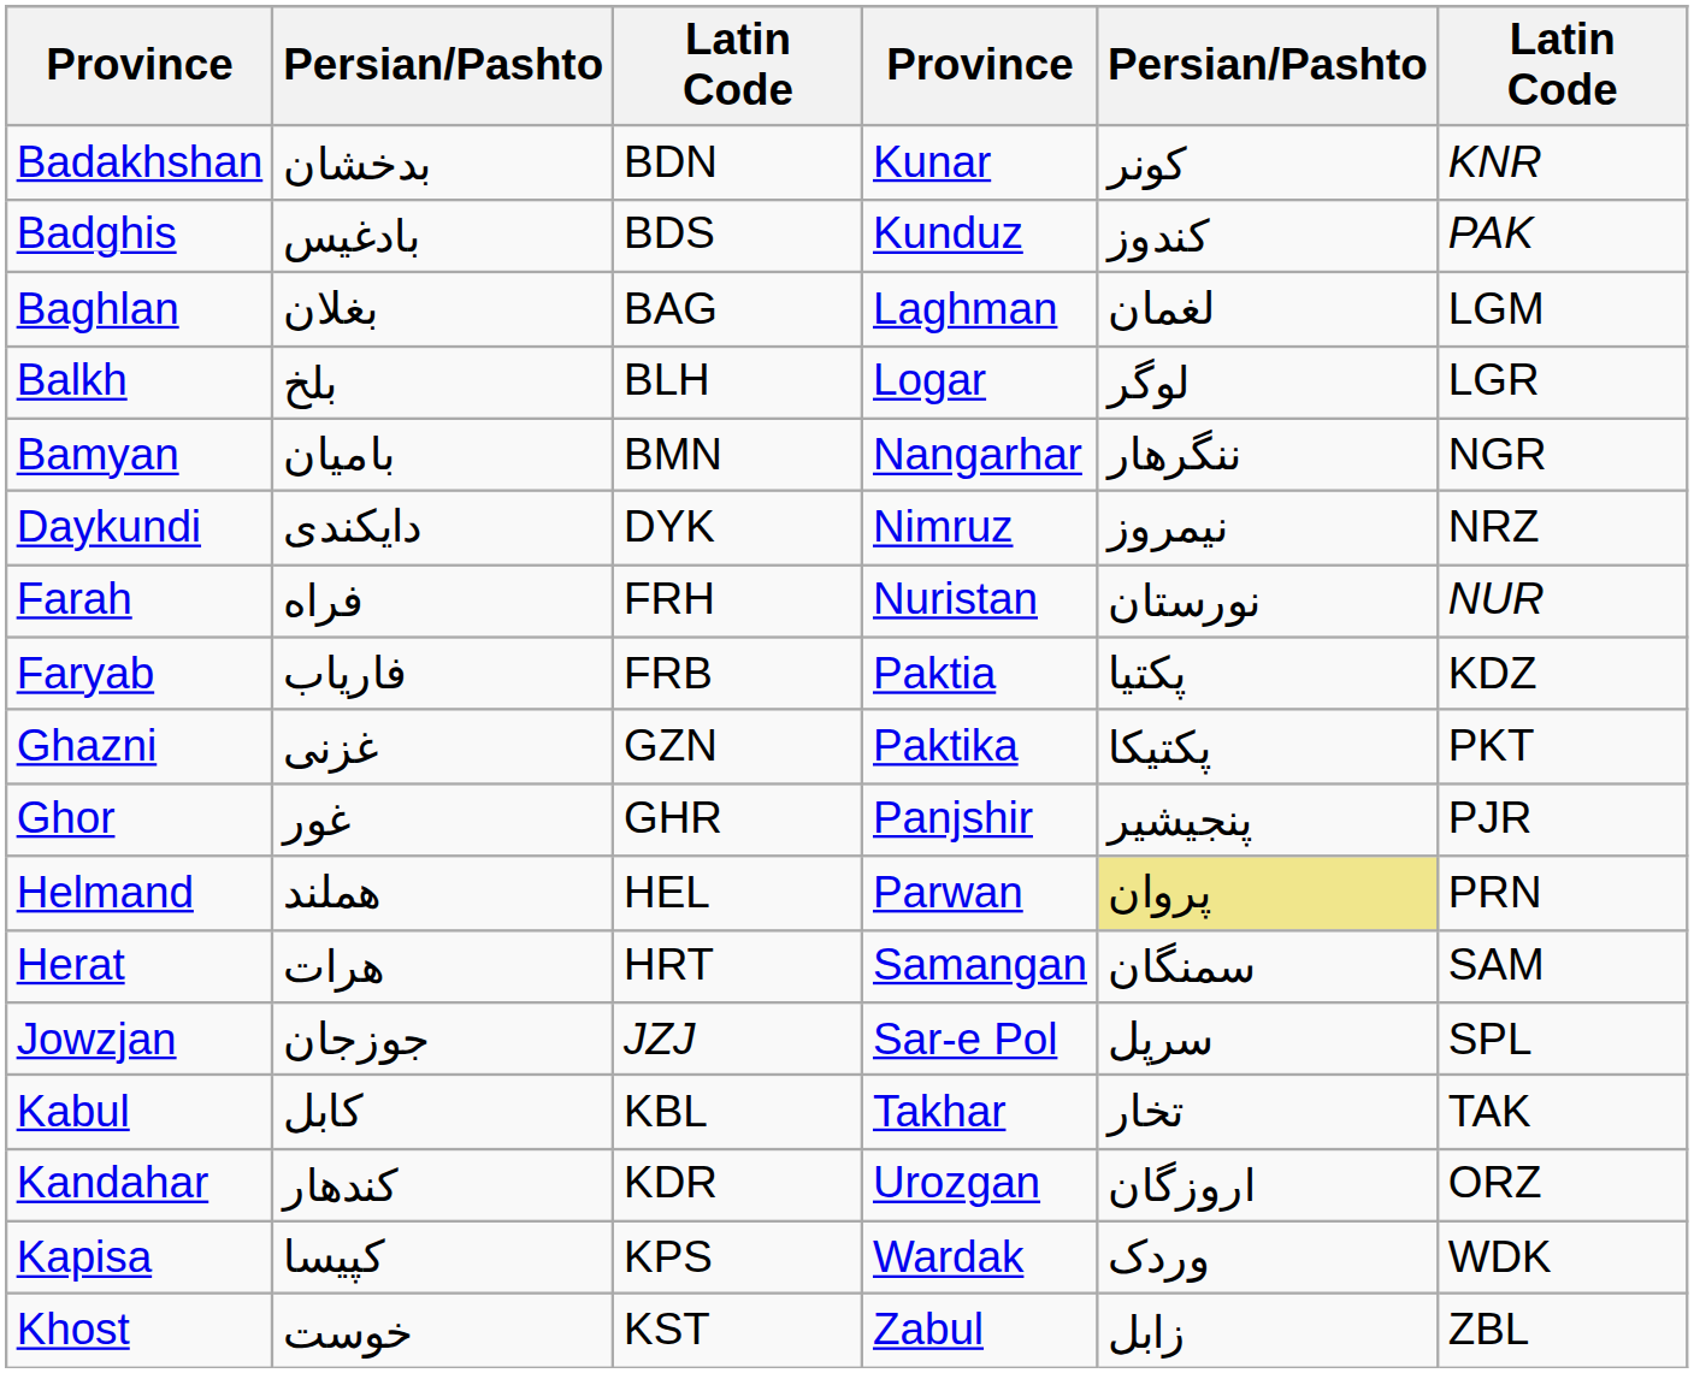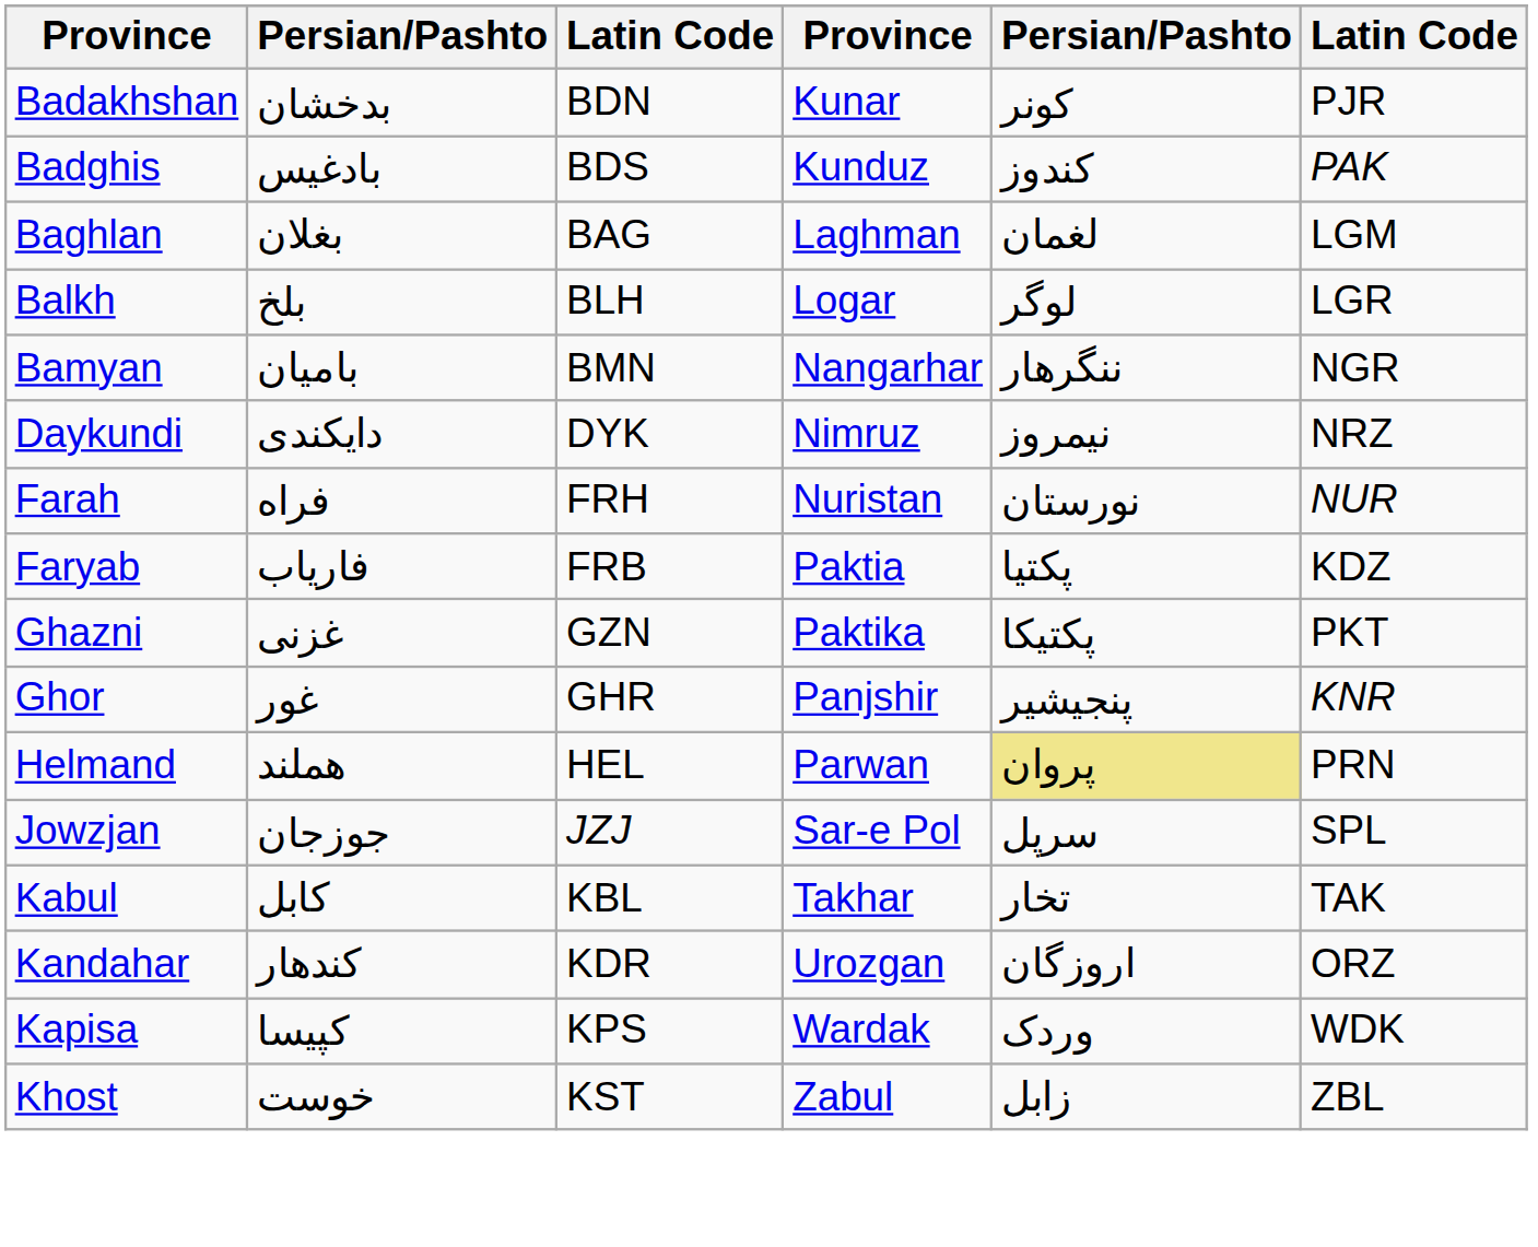Badakhshan | column 6: KNR -> PJR
Ghor | column 6: PJR -> KNR
- row: Herat | هرات | HRT | Samangan | سمنگان | SAM
